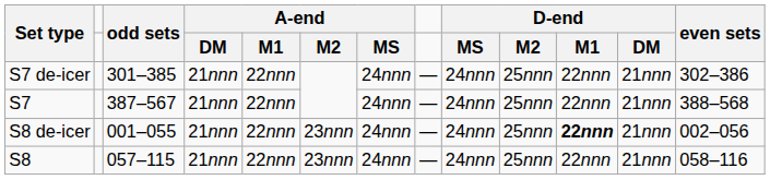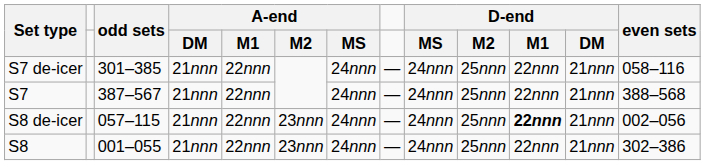S7 de-icer | even sets: 302–386 -> 058–116
S8 de-icer | odd sets: 001–055 -> 057–115
S8 | odd sets: 057–115 -> 001–055
S8 | even sets: 058–116 -> 302–386
